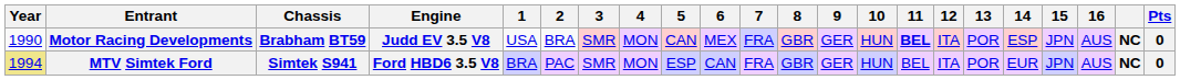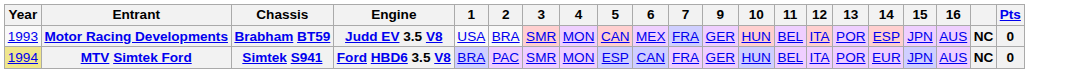- column: 8 | GBR | GBR
Motor Racing Developments | Year: 1990 -> 1993
Motor Racing Developments | 11: bold -> normal
